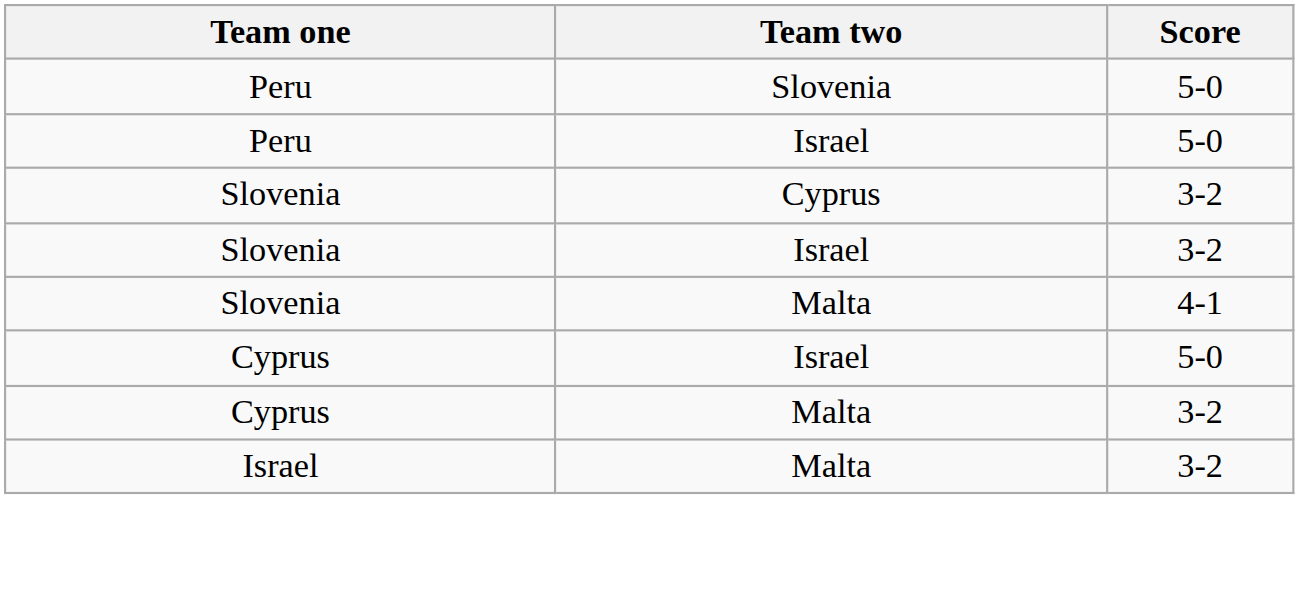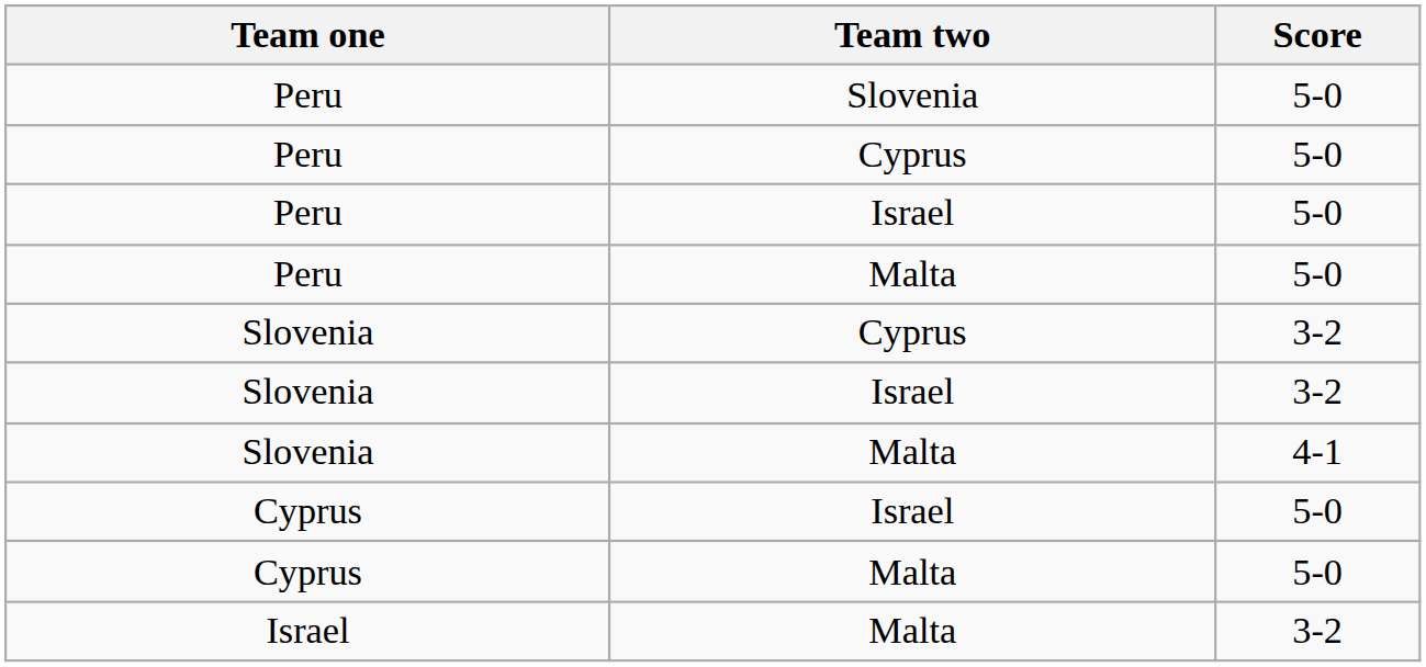+ row: Peru | Cyprus | 5-0
+ row: Peru | Malta | 5-0
Cyprus / Malta | Score: 3-2 -> 5-0
